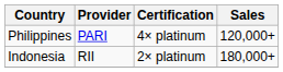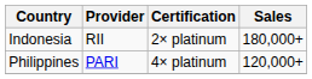rows swapped: Philippines <-> Indonesia
